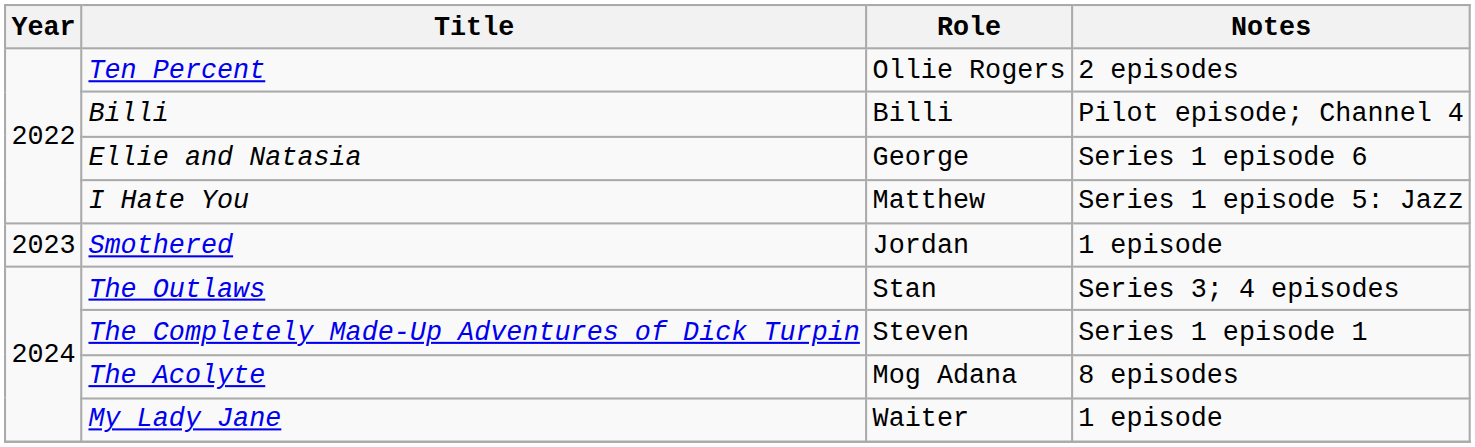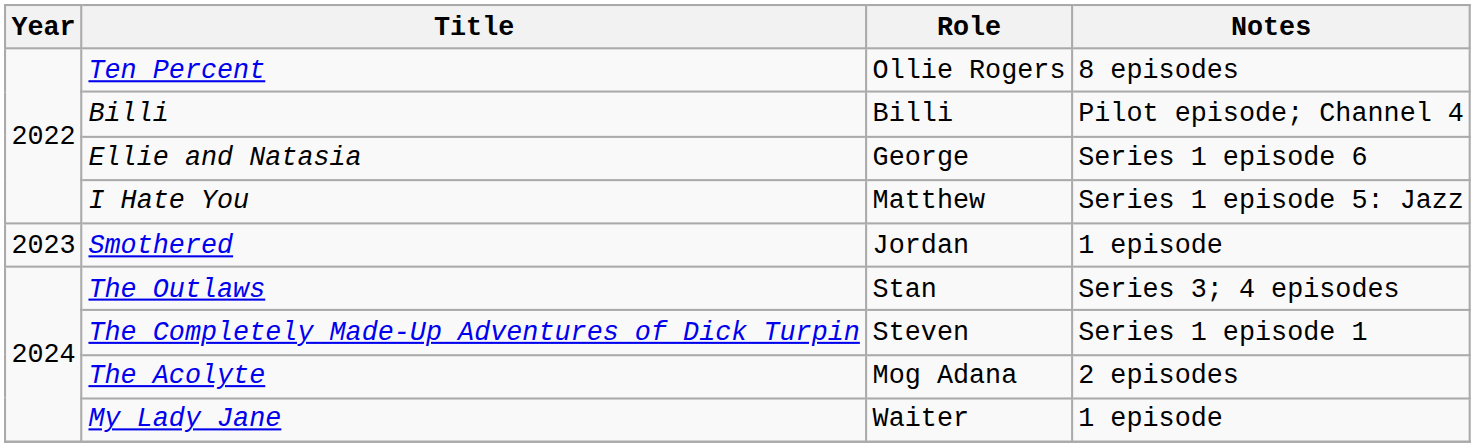Ten Percent | Notes: 2 episodes -> 8 episodes
The Acolyte | Notes: 8 episodes -> 2 episodes
